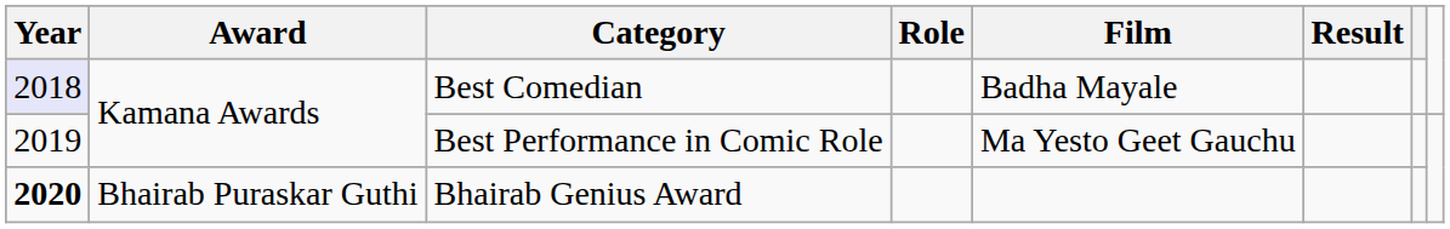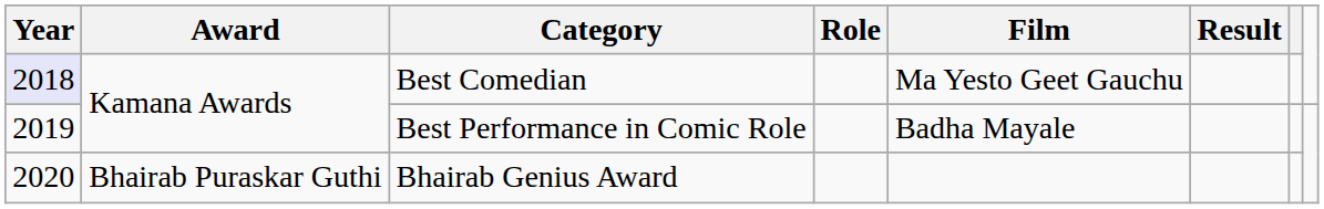Best Comedian | Film: Badha Mayale -> Ma Yesto Geet Gauchu
Best Performance in Comic Role | Film: Ma Yesto Geet Gauchu -> Badha Mayale
Bhairab Genius Award | Year: bold -> normal
